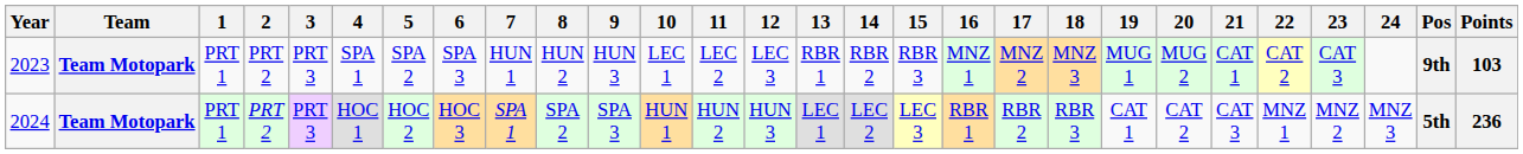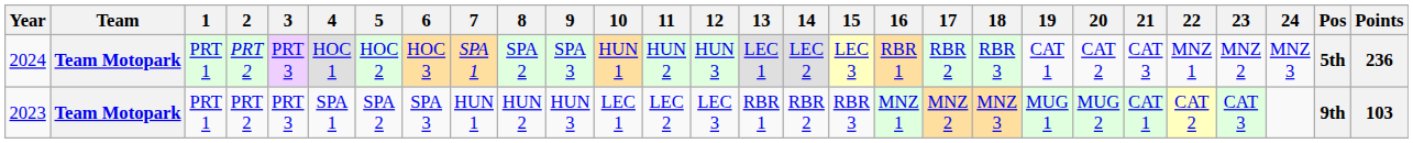rows swapped: 2023 <-> 2024
